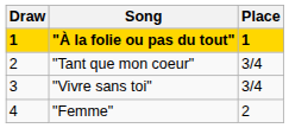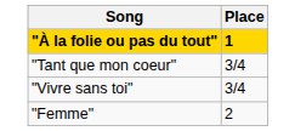- column: Draw | 1 | 2 | 3 | 4
